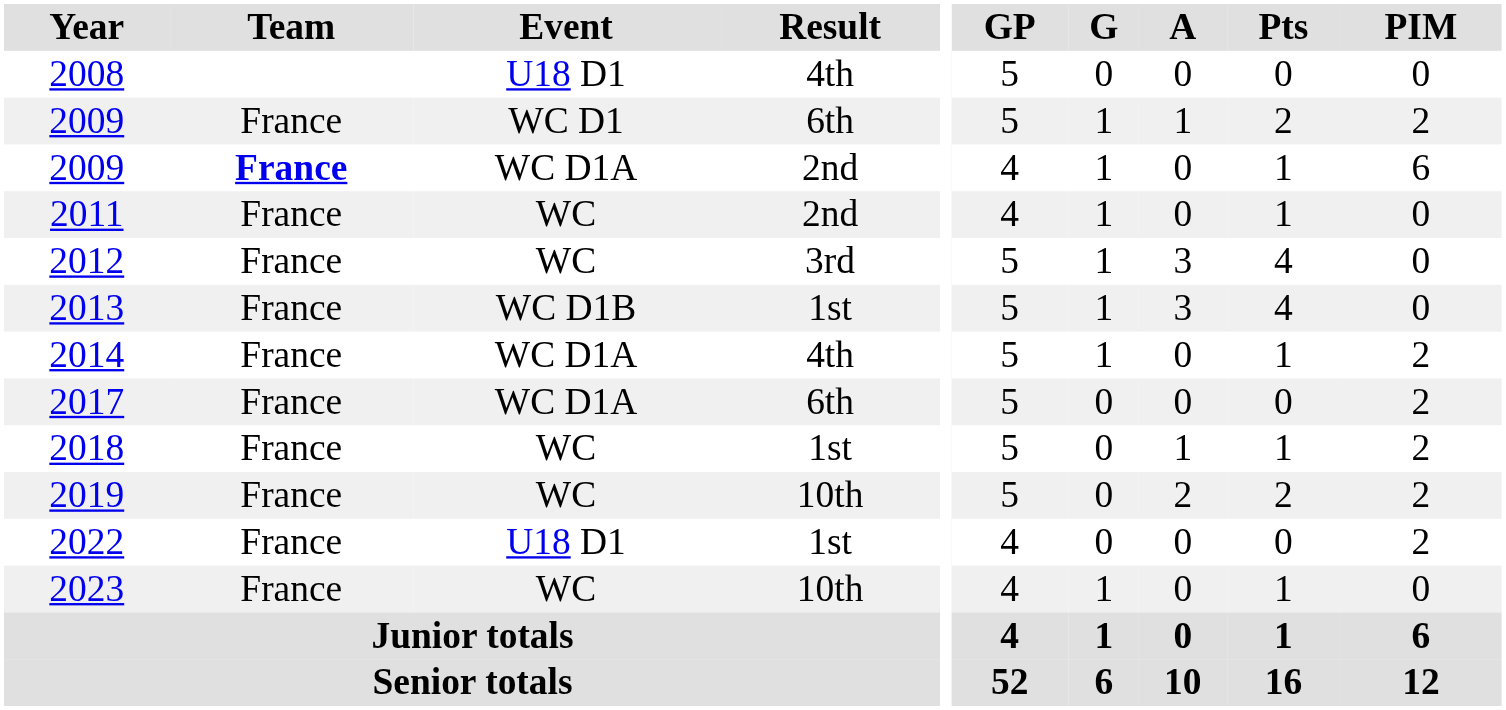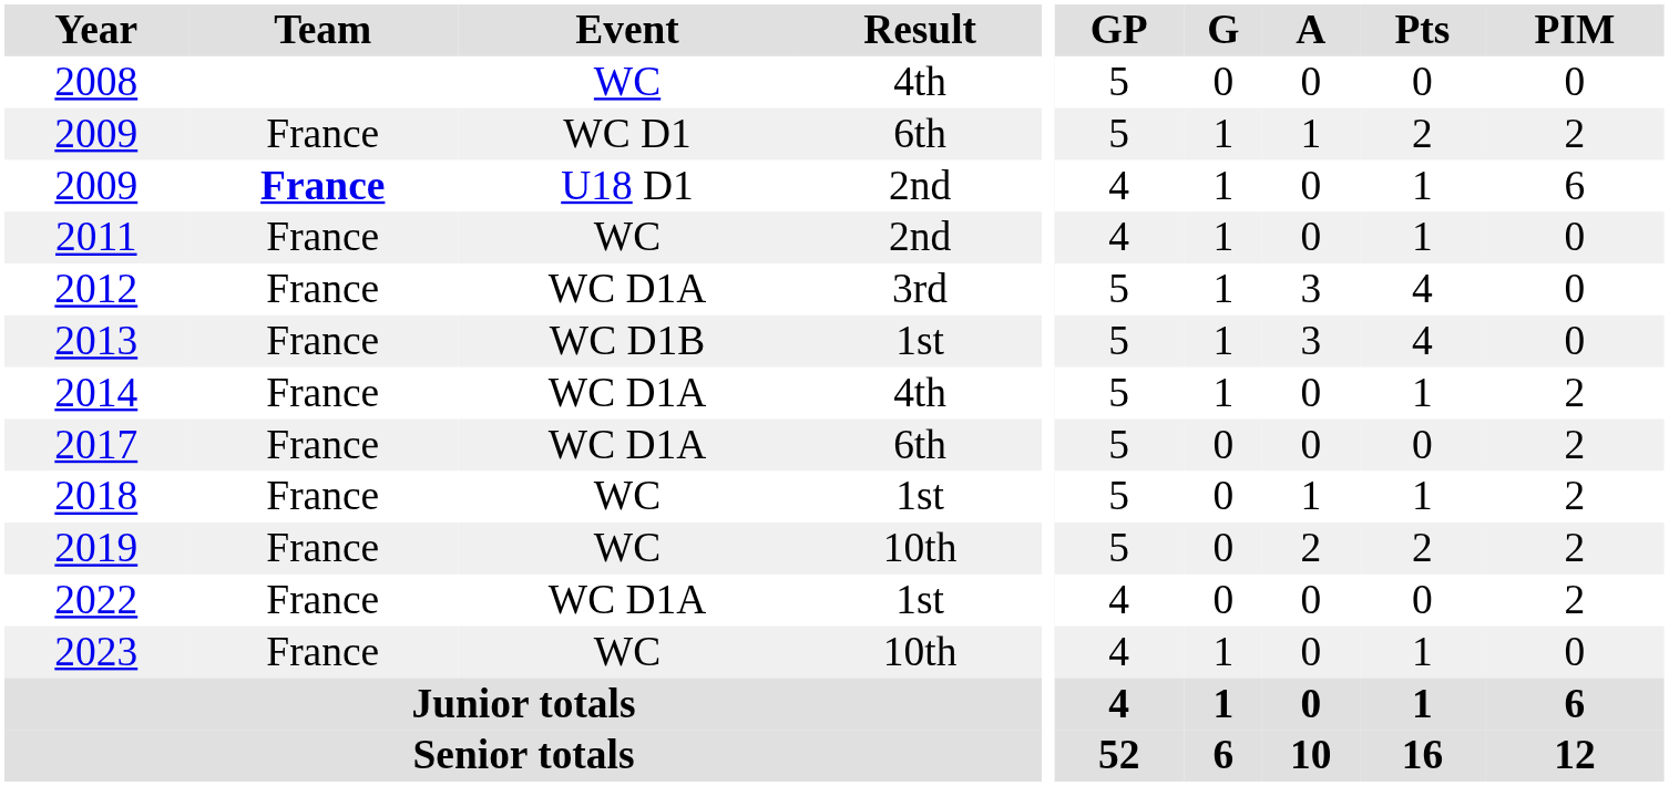2008 | Event: U18 D1 -> WC
2009 / 2nd | Event: WC D1A -> U18 D1
2012 | Event: WC -> WC D1A
2022 | Event: U18 D1 -> WC D1A
